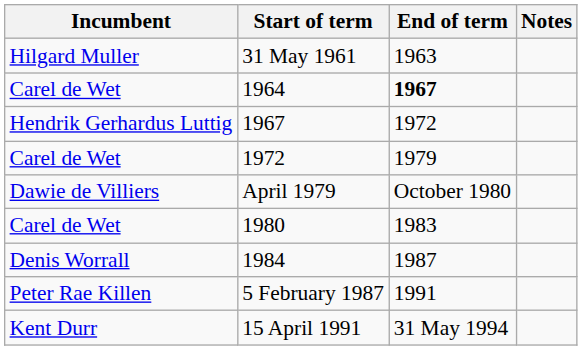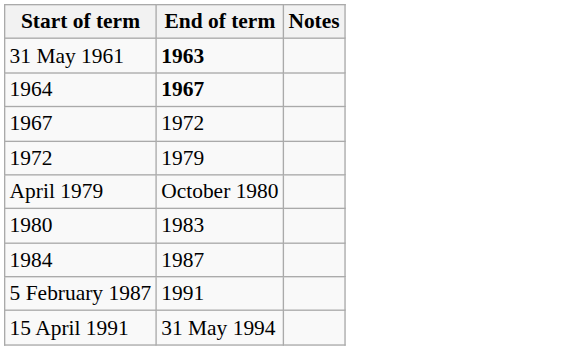- column: Incumbent | Hilgard Muller | Carel de Wet | Hendrik Gerhardus Luttig | Carel de Wet | Dawie de Villiers | Carel de Wet | Denis Worrall | Peter Rae Killen | Kent Durr
31 May 1961 | End of term: normal -> bold
